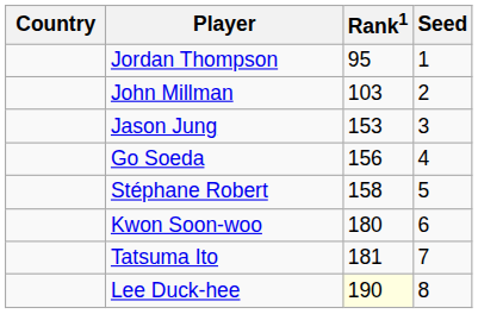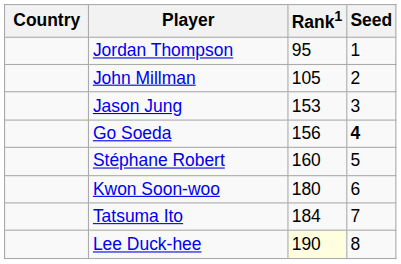John Millman | Rank1: 103 -> 105
Go Soeda | Seed: normal -> bold
Stéphane Robert | Rank1: 158 -> 160
Tatsuma Ito | Rank1: 181 -> 184
